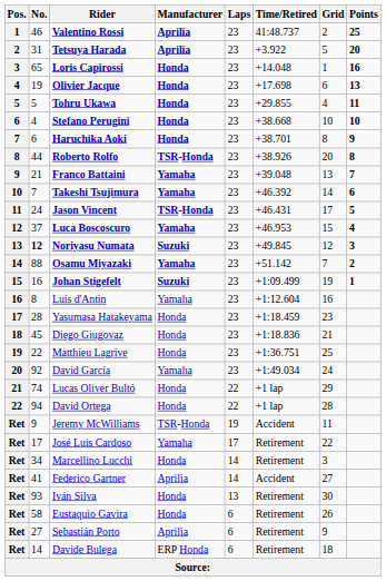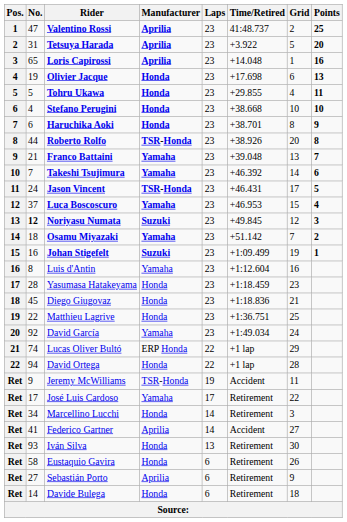Valentino Rossi | No.: 46 -> 47
Loris Capirossi | Manufacturer: Honda -> Aprilia
Osamu Miyazaki | No.: 88 -> 18
Lucas Oliver Bultó | Manufacturer: Honda -> ERP Honda
Davide Bulega | Manufacturer: ERP Honda -> Honda
